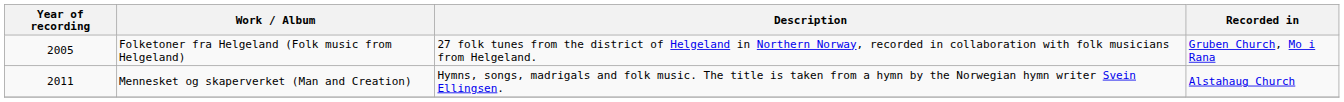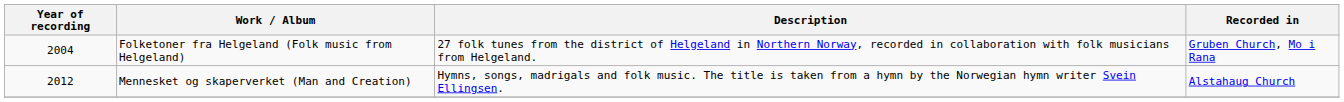Folketoner fra Helgeland (Folk music from Helgeland) | Year of recording: 2005 -> 2004
Mennesket og skaperverket (Man and Creation) | Year of recording: 2011 -> 2012
